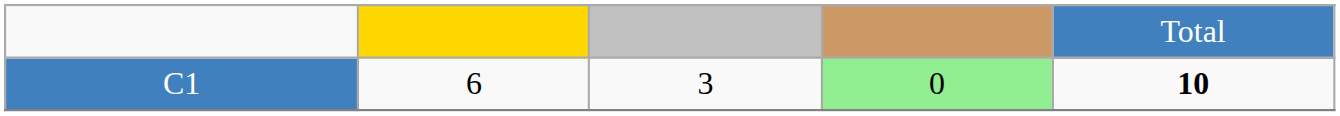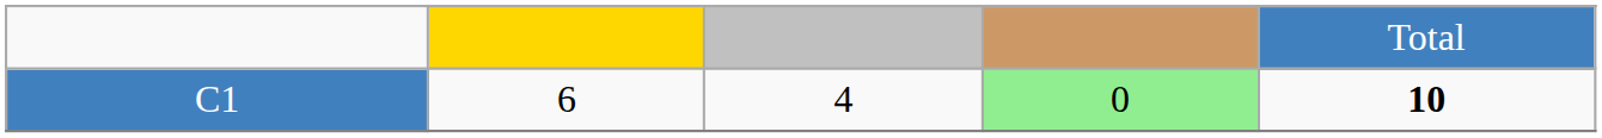C1 | column 3: 3 -> 4
